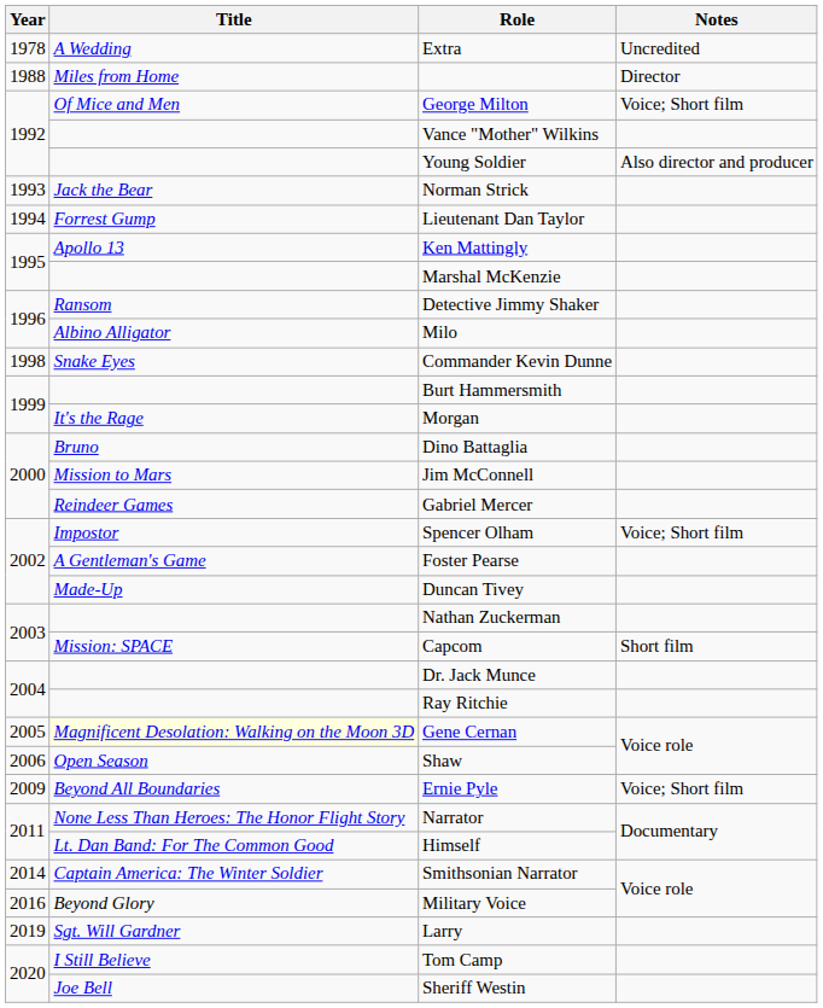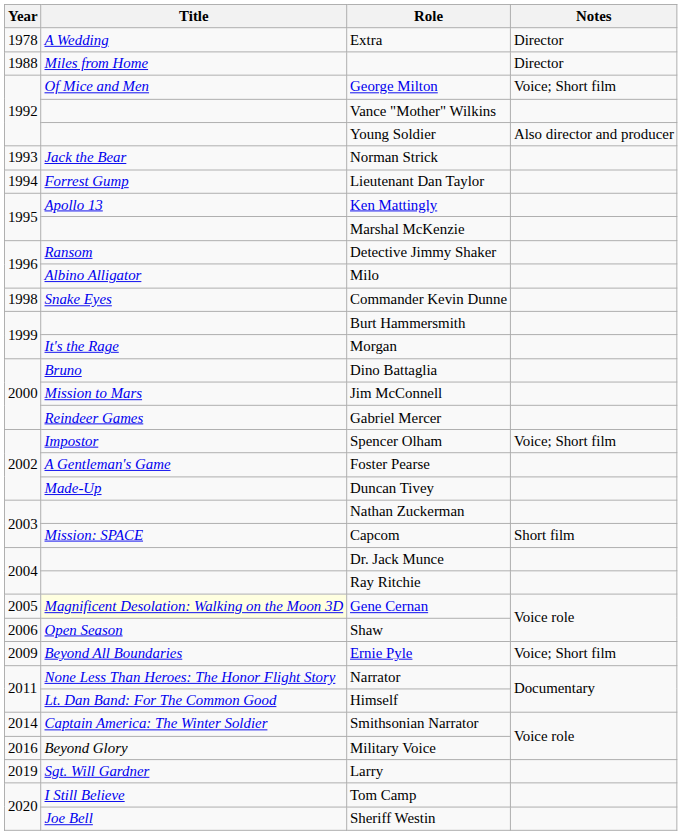Extra | Notes: Uncredited -> Director
